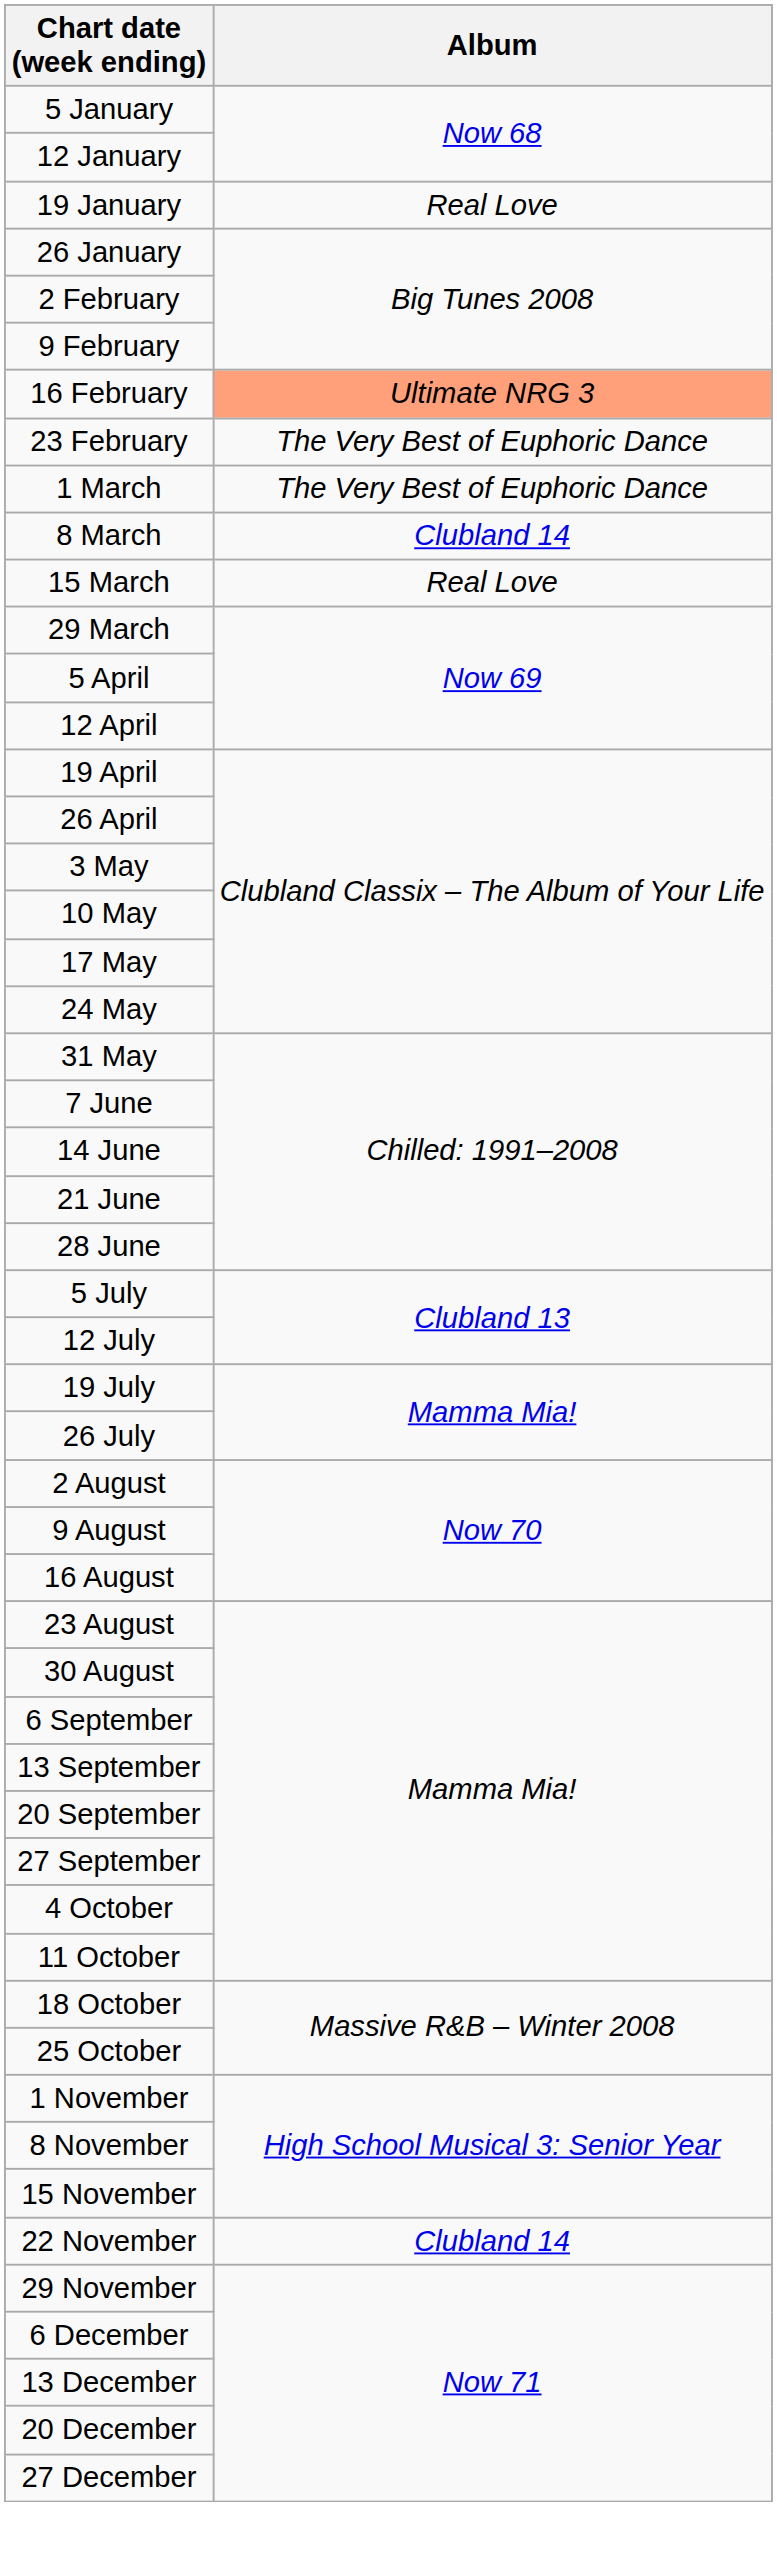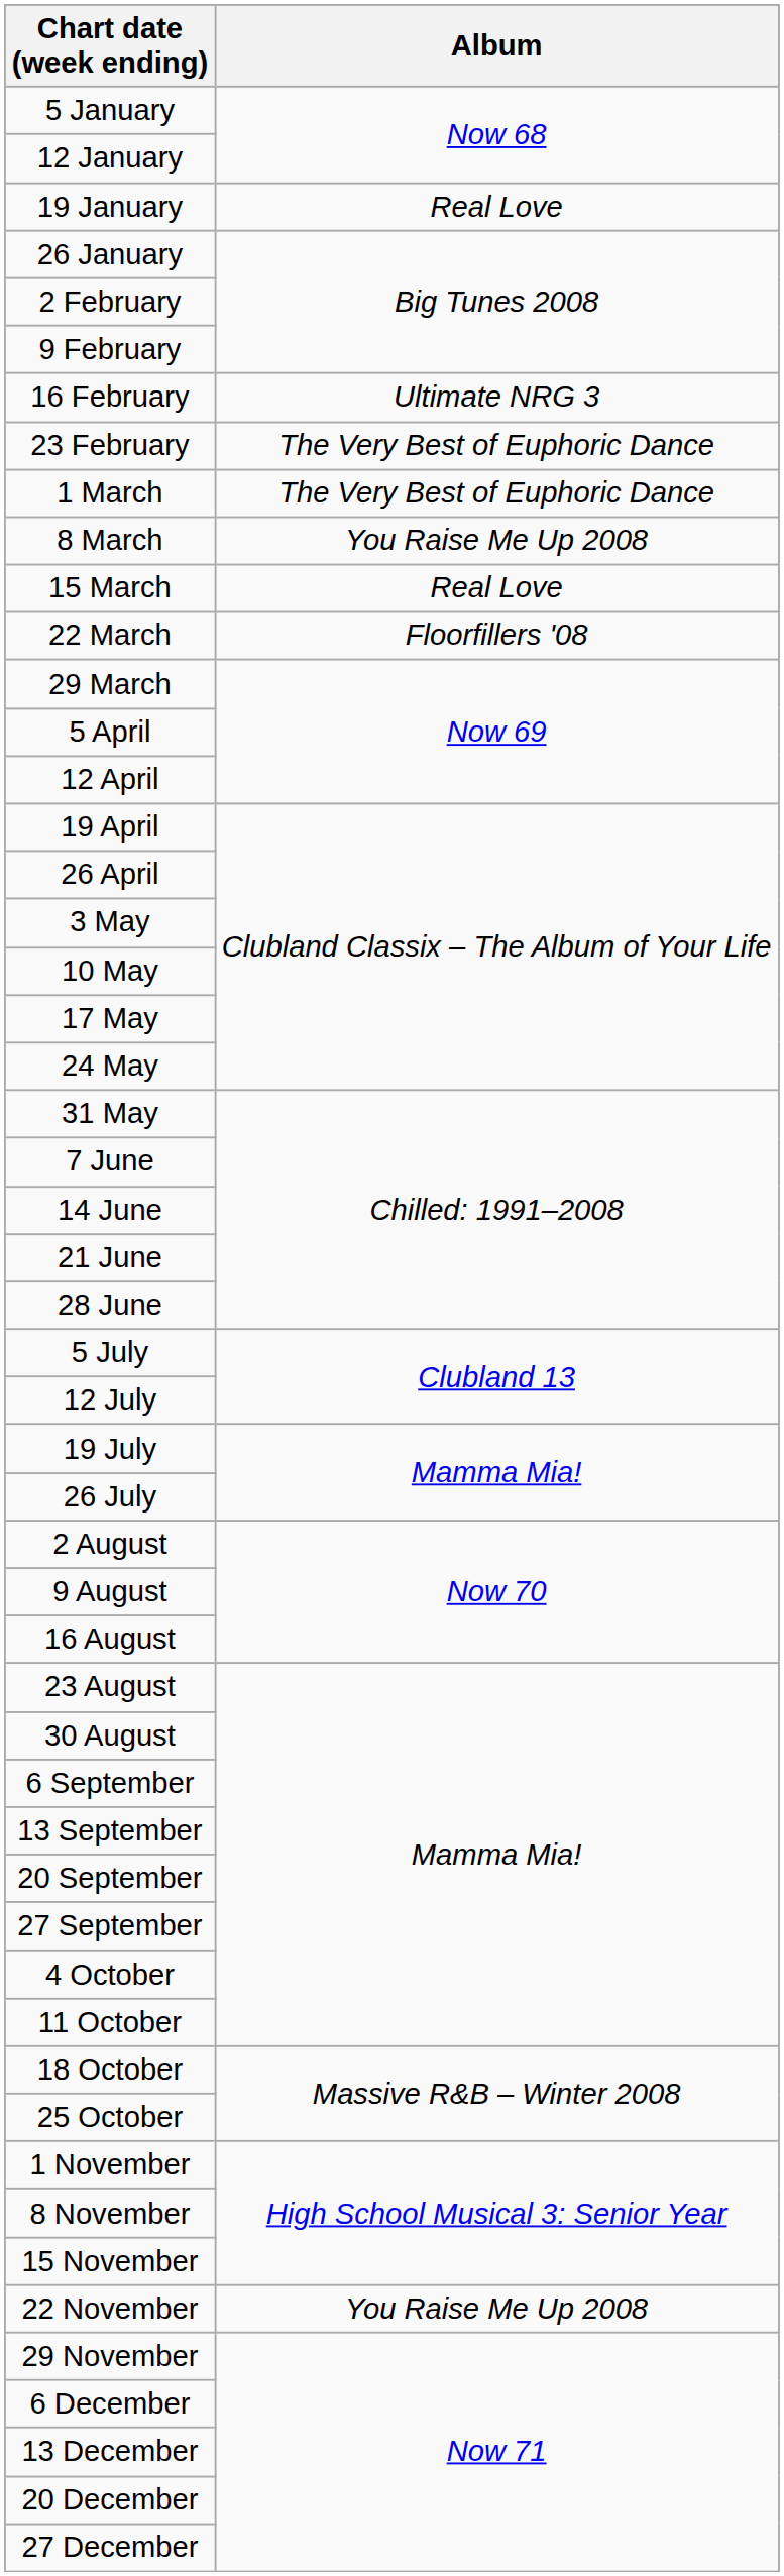16 February | Album: lightsalmon background -> no background
8 March | Album: Clubland 14 -> You Raise Me Up 2008
+ row: 22 March | Floorfillers '08
22 November | Album: Clubland 14 -> You Raise Me Up 2008
